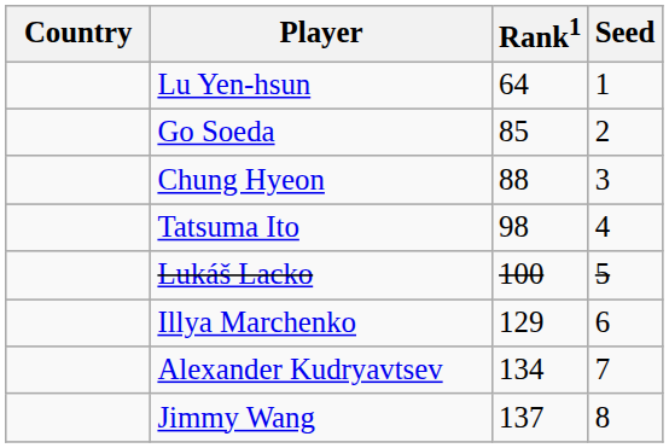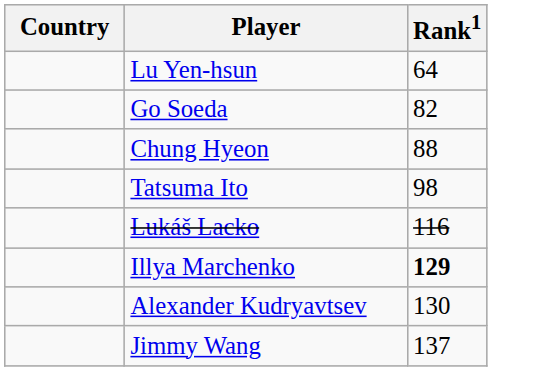- column: Seed | 1 | 2 | 3 | 4 | 5 | 6 | 7 | 8
Go Soeda | Rank1: 85 -> 82
Lukáš Lacko | Rank1: 100 -> 116
Illya Marchenko | Rank1: normal -> bold
Alexander Kudryavtsev | Rank1: 134 -> 130
